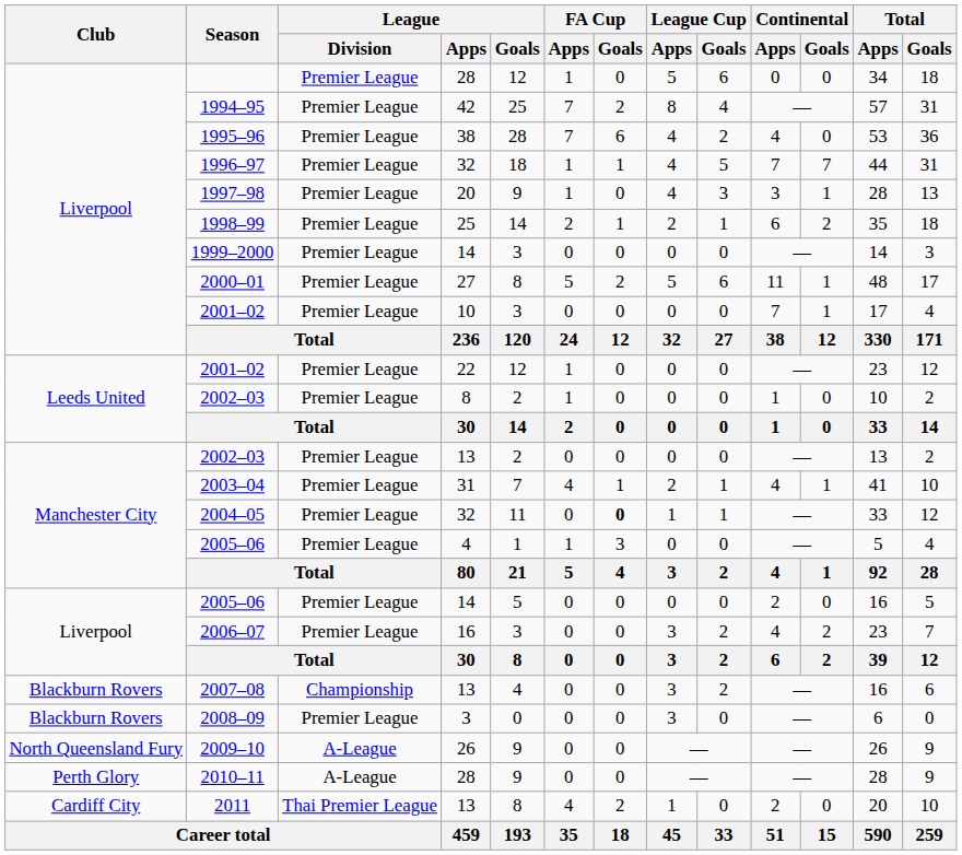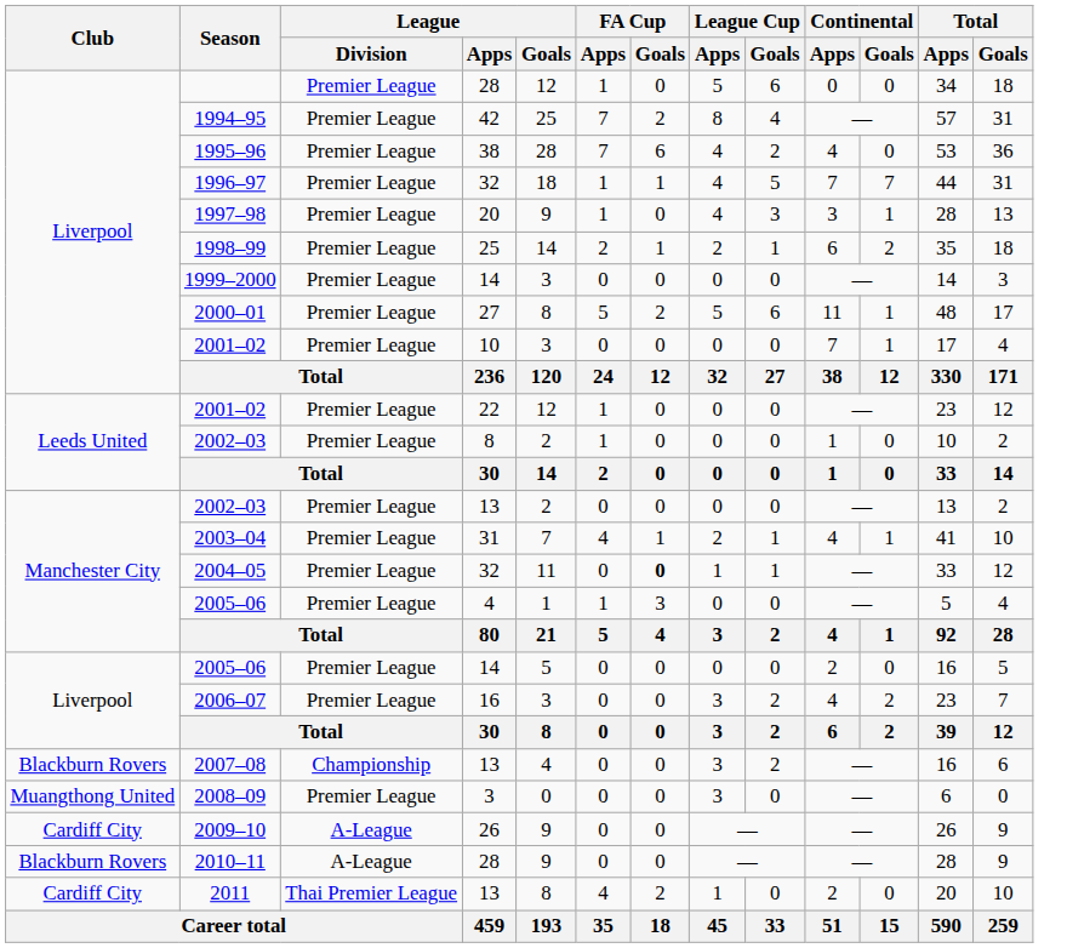2008–09 | Club: Blackburn Rovers -> Muangthong United
2009–10 | Club: North Queensland Fury -> Cardiff City
2010–11 | Club: Perth Glory -> Blackburn Rovers
